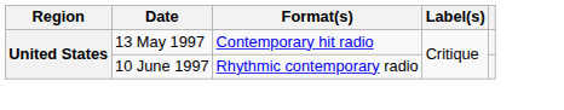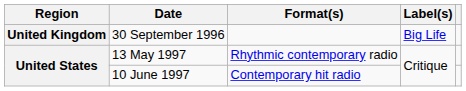+ row: United Kingdom | 30 September 1996 | Big Life
13 May 1997 | Format(s): Contemporary hit radio -> Rhythmic contemporary radio
10 June 1997 | Format(s): Rhythmic contemporary radio -> Contemporary hit radio
